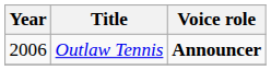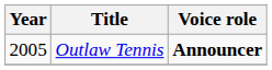Outlaw Tennis | Year: 2006 -> 2005
